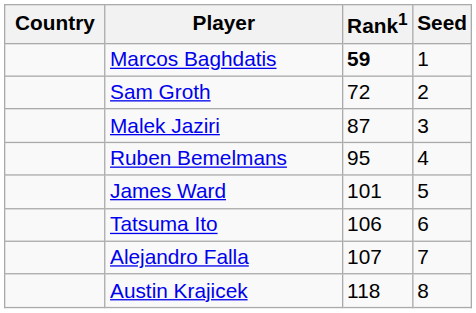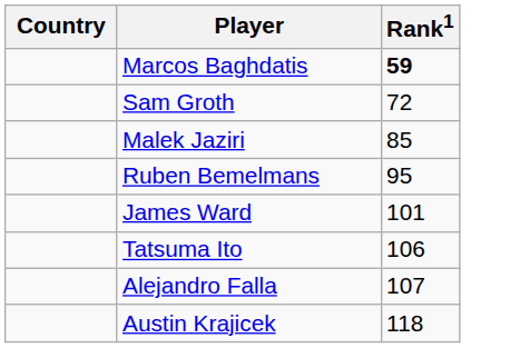- column: Seed | 1 | 2 | 3 | 4 | 5 | 6 | 7 | 8
Malek Jaziri | Rank1: 87 -> 85
